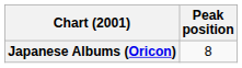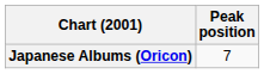Japanese Albums (Oricon) | Peak position: 8 -> 7
